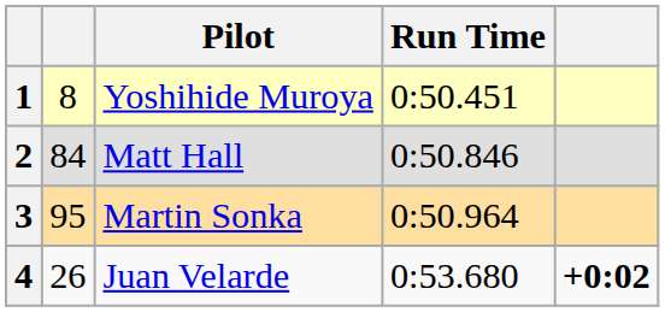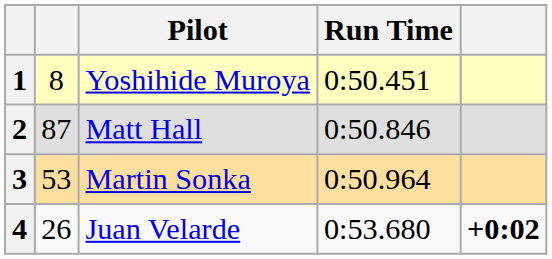2 | column 2: 84 -> 87
3 | column 2: 95 -> 53
